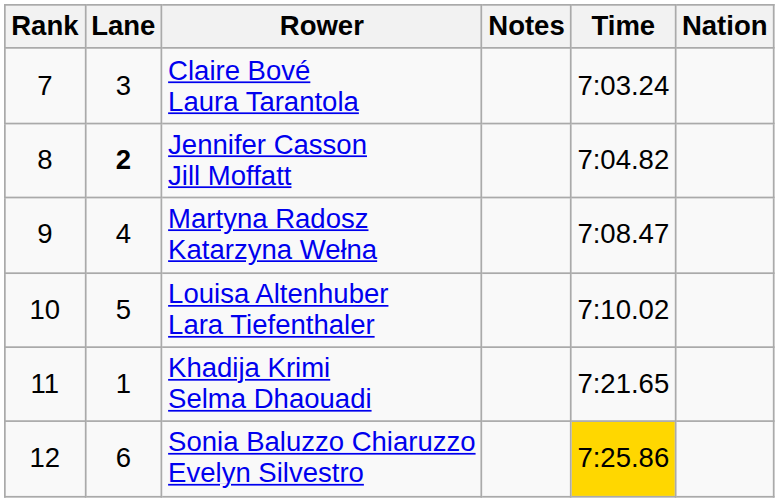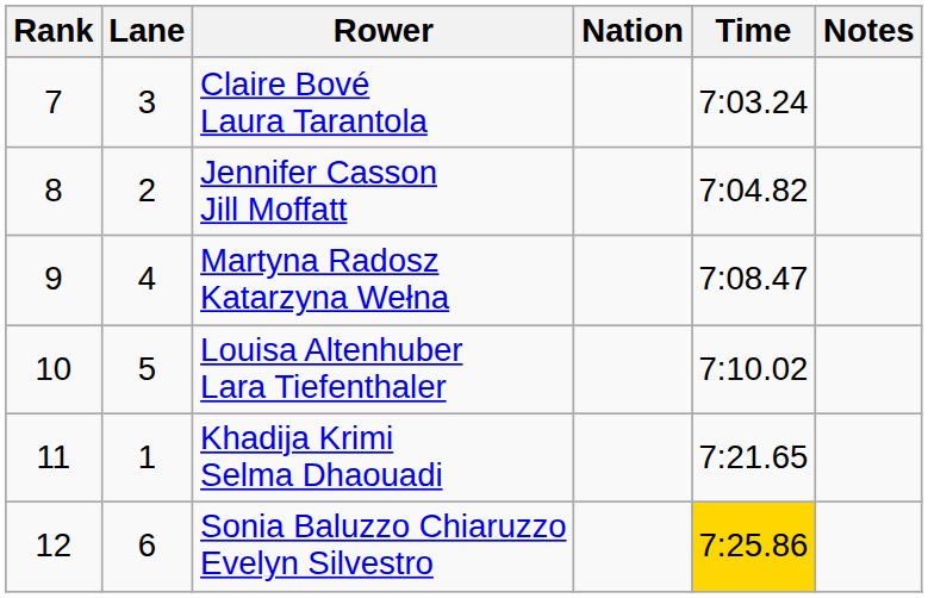columns swapped: Nation <-> Notes
Jennifer Casson Jill Moffatt | Lane: bold -> normal
